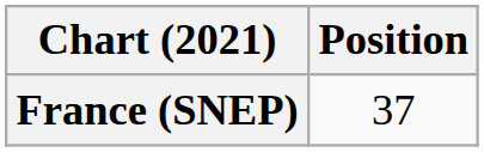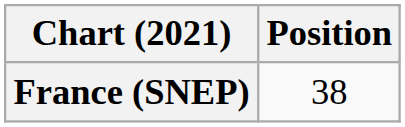France (SNEP) | Position: 37 -> 38
